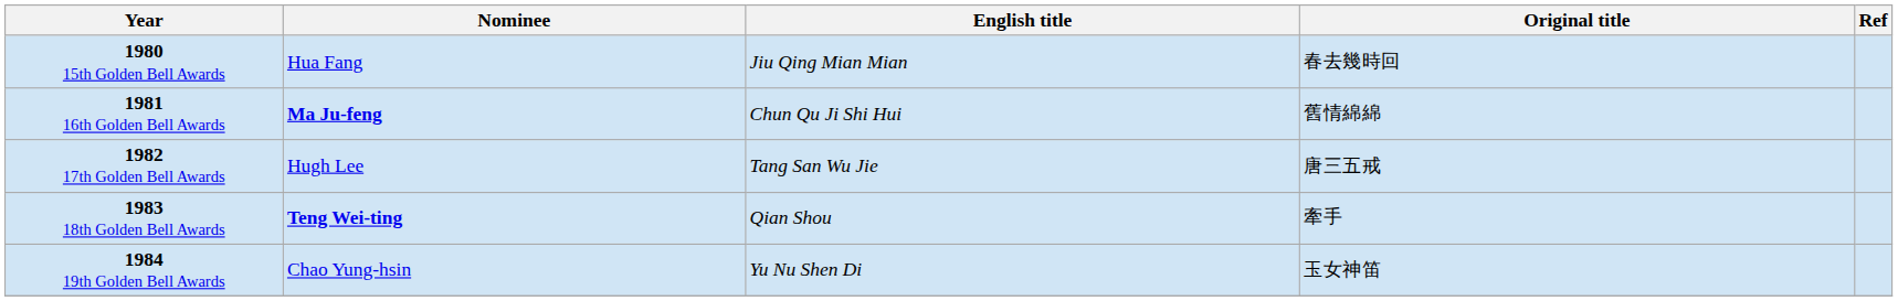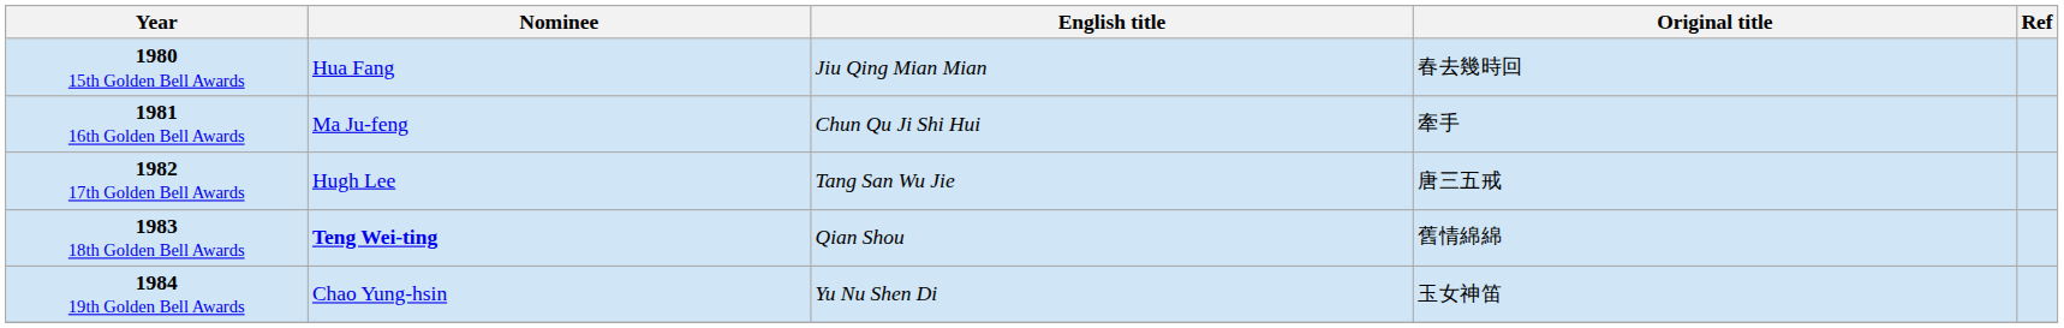1981 16th Golden Bell Awards | Nominee: bold -> normal
1981 16th Golden Bell Awards | Original title: 舊情綿綿 -> 牽手
1983 18th Golden Bell Awards | Original title: 牽手 -> 舊情綿綿
